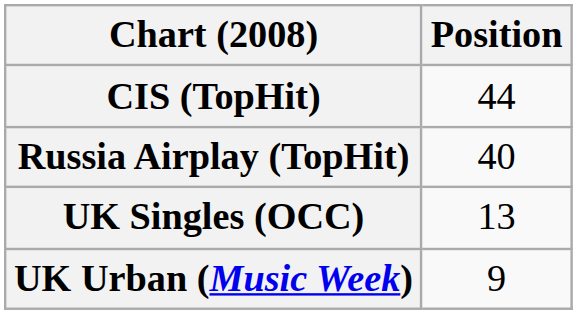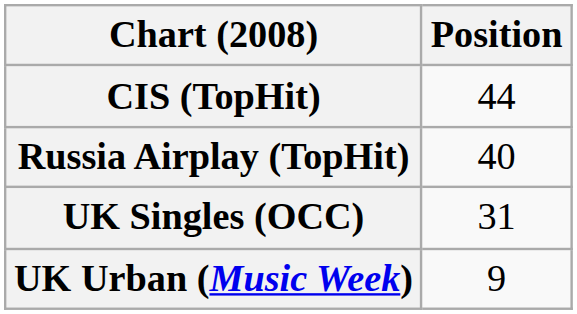UK Singles (OCC) | Position: 13 -> 31
